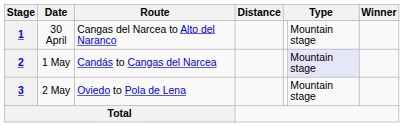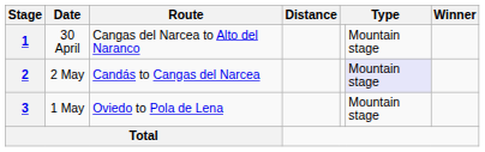2 | Date: 1 May -> 2 May
3 | Date: 2 May -> 1 May
